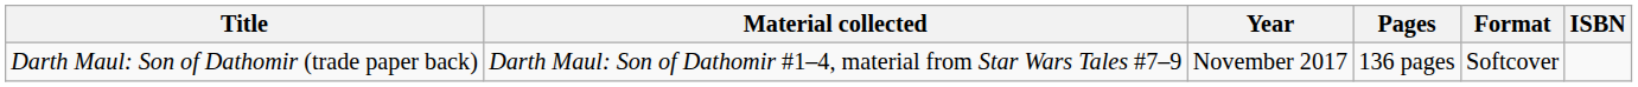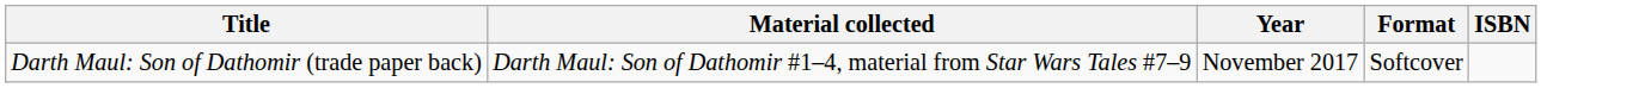- column: Pages | 136 pages
